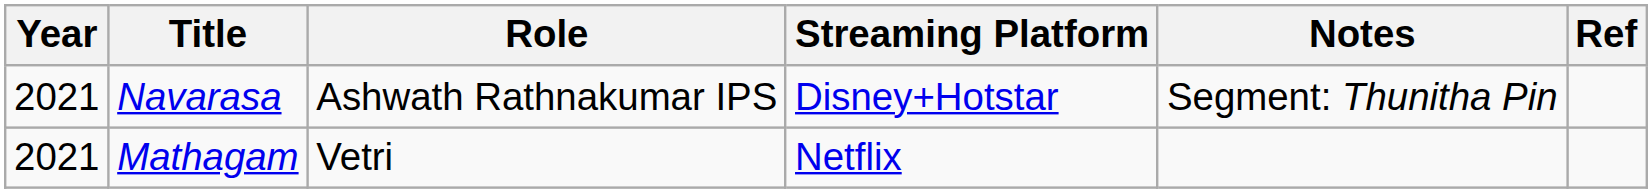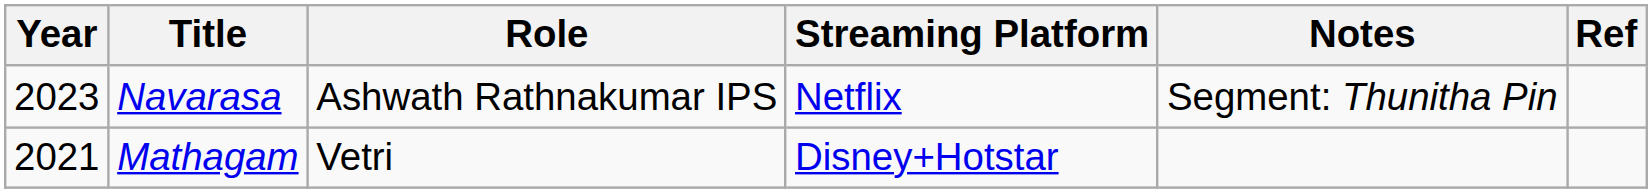Navarasa | Year: 2021 -> 2023
Navarasa | Streaming Platform: Disney+Hotstar -> Netflix
Mathagam | Streaming Platform: Netflix -> Disney+Hotstar
